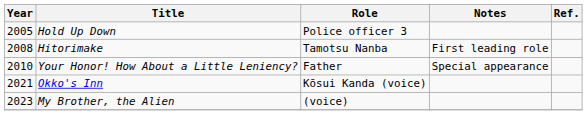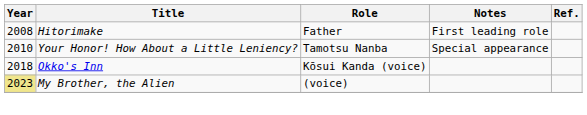- row: 2005 | Hold Up Down | Police officer 3
Hitorimake | Role: Tamotsu Nanba -> Father
Your Honor! How About a Little Leniency? | Role: Father -> Tamotsu Nanba
Okko's Inn | Year: 2021 -> 2018
My Brother, the Alien | Year: no background -> khaki background
